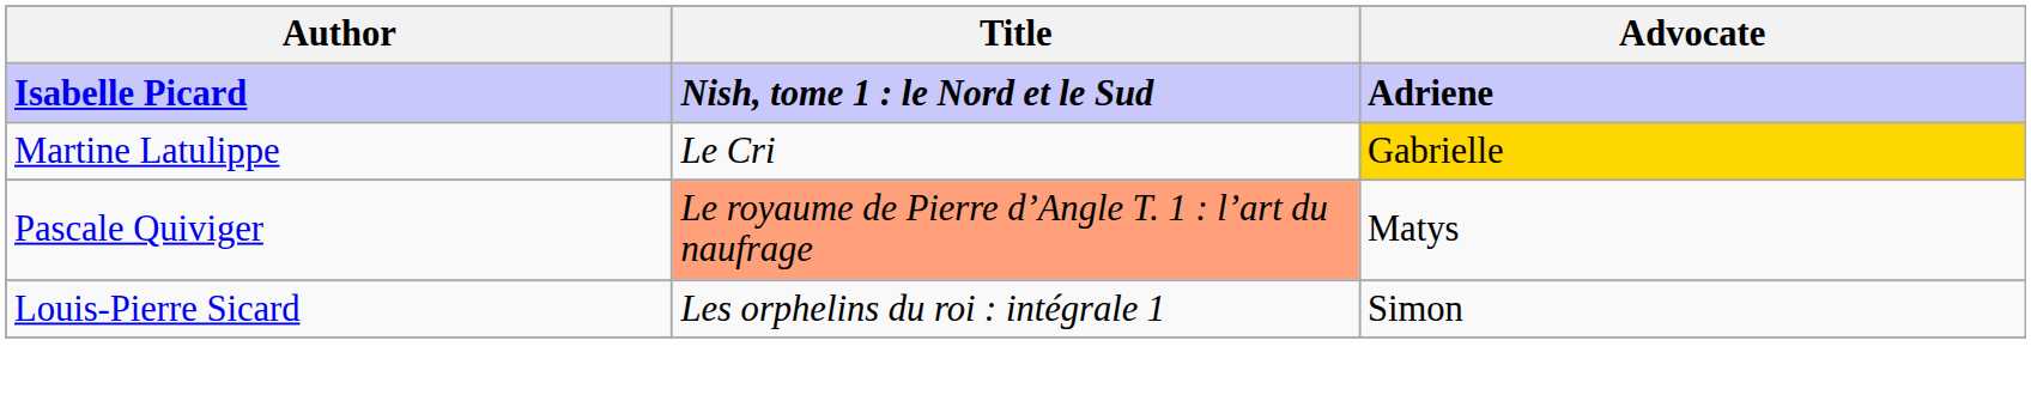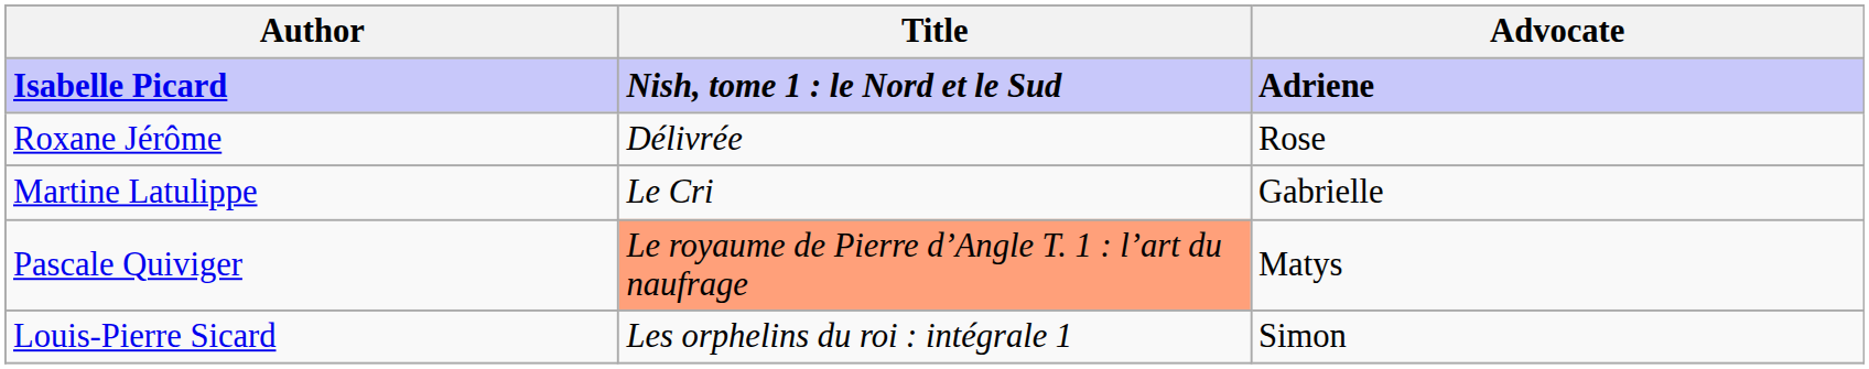+ row: Roxane Jérôme | Délivrée | Rose
Martine Latulippe | Advocate: gold background -> no background
